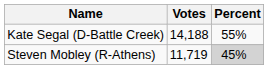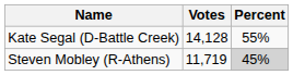Kate Segal (D-Battle Creek) | Votes: 14,188 -> 14,128
